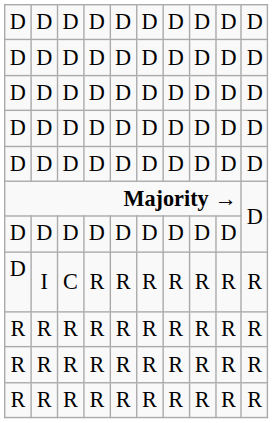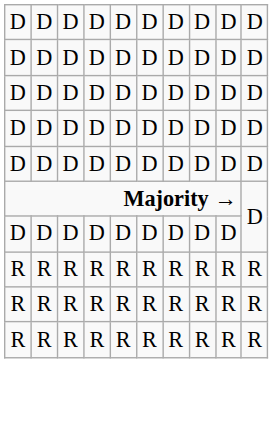- row: D | I | C | R | R | R | R | R | R | R
